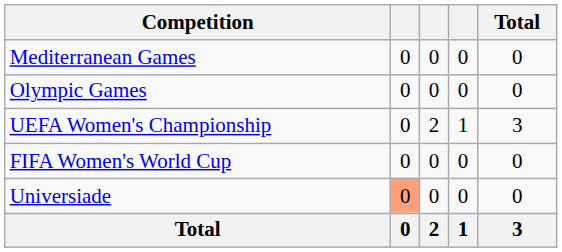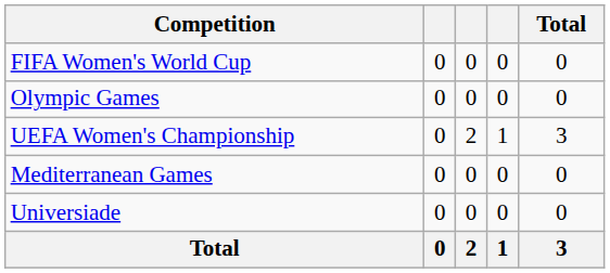rows swapped: FIFA Women's World Cup <-> Mediterranean Games
Universiade | column 2: lightsalmon background -> no background
